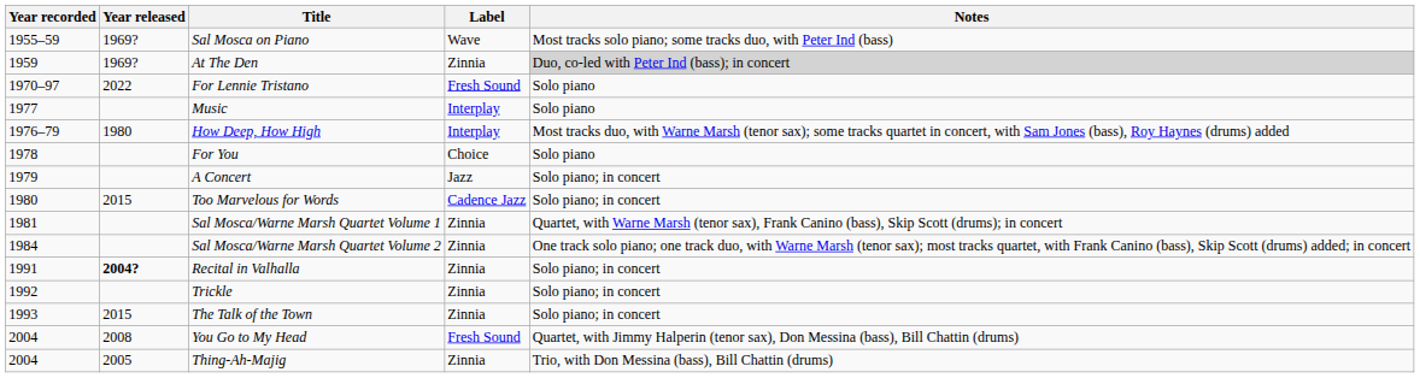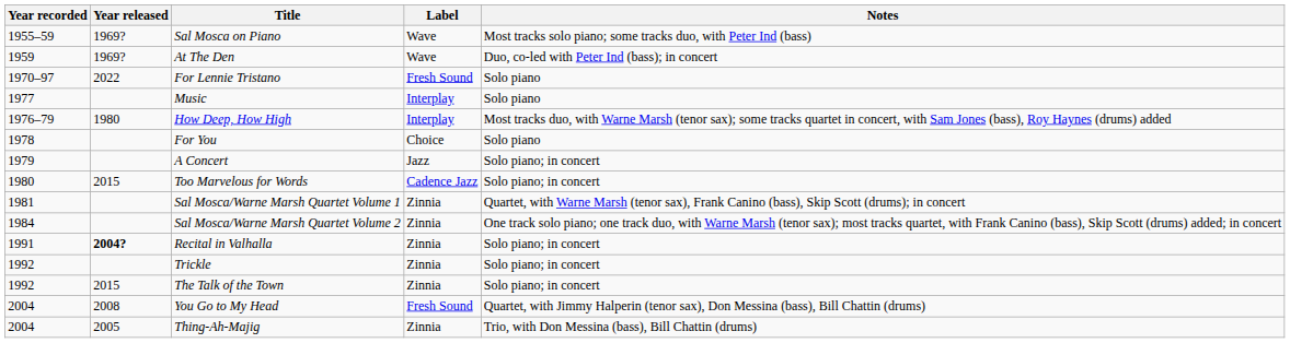At The Den | Label: Zinnia -> Wave
At The Den | Notes: lightgrey background -> no background
The Talk of the Town | Year recorded: 1993 -> 1992
